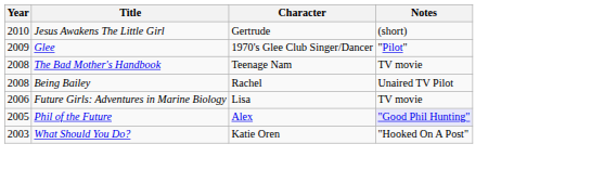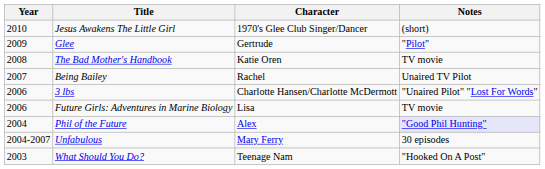Jesus Awakens The Little Girl | Character: Gertrude -> 1970's Glee Club Singer/Dancer
Glee | Character: 1970's Glee Club Singer/Dancer -> Gertrude
The Bad Mother's Handbook | Character: Teenage Nam -> Katie Oren
Being Bailey | Year: 2008 -> 2007
+ row: 2006 | 3 lbs | Charlotte Hansen/Charlotte McDermott | "Unaired Pilot" "Lost For Words"
Phil of the Future | Year: 2005 -> 2004
+ row: 2004-2007 | Unfabulous | Mary Ferry | 30 episodes
What Should You Do? | Character: Katie Oren -> Teenage Nam
